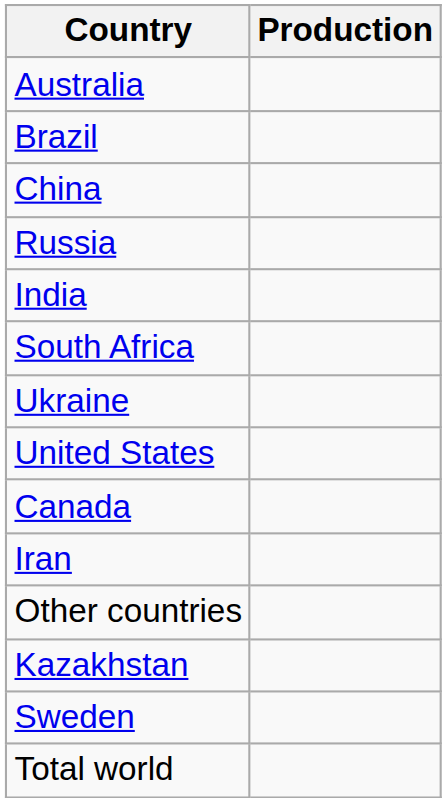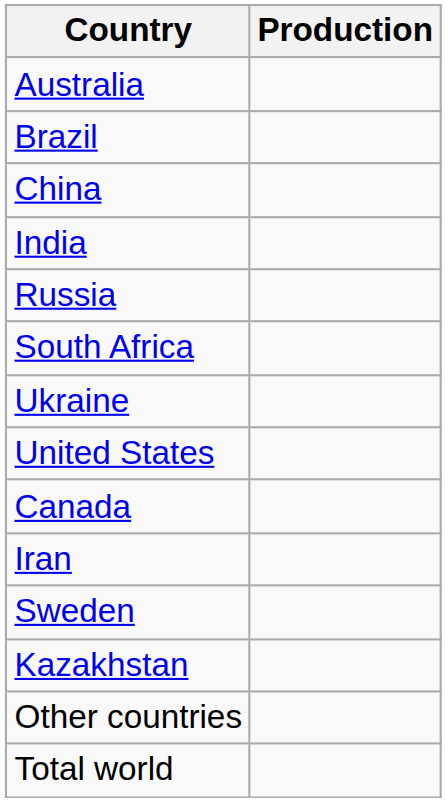rows swapped: India <-> Russia
rows swapped: Sweden <-> Other countries
